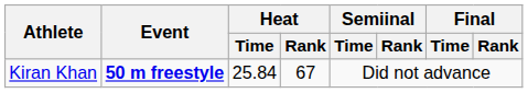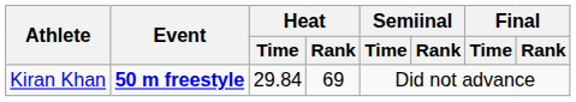Kiran Khan | Heat / Time: 25.84 -> 29.84
Kiran Khan | Heat / Rank: 67 -> 69
